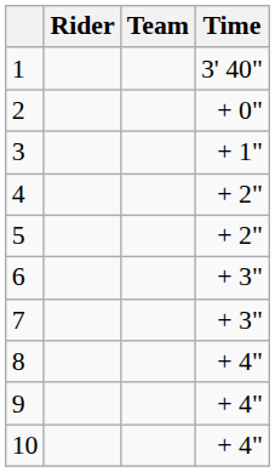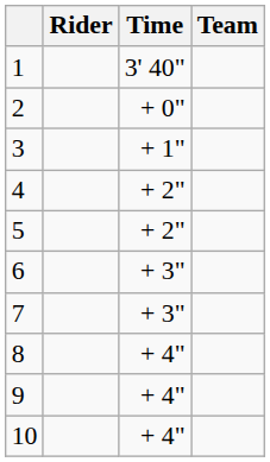columns swapped: Team <-> Time
